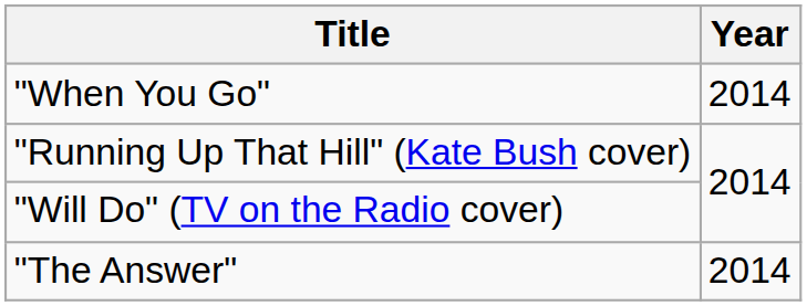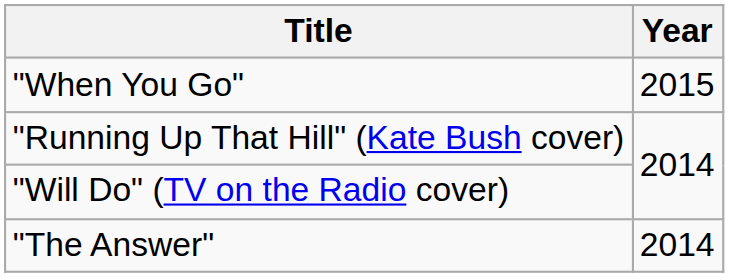"When You Go" | Year: 2014 -> 2015
